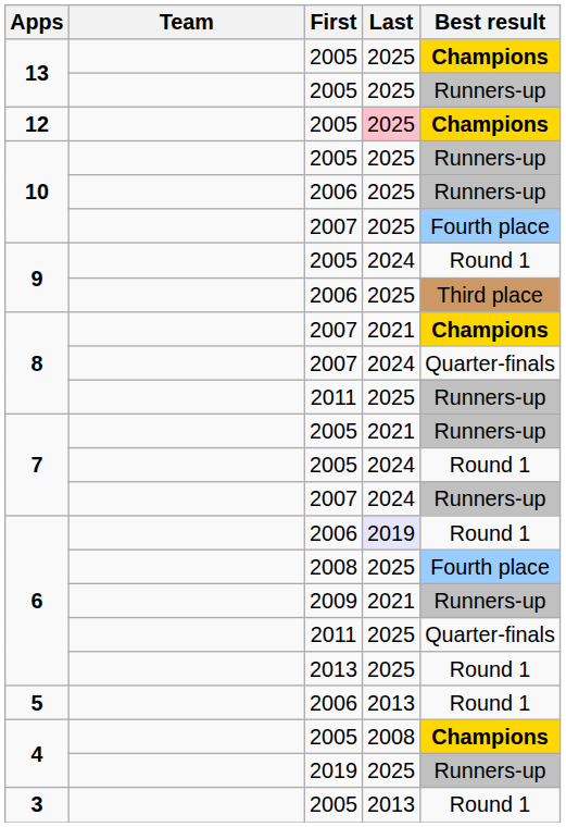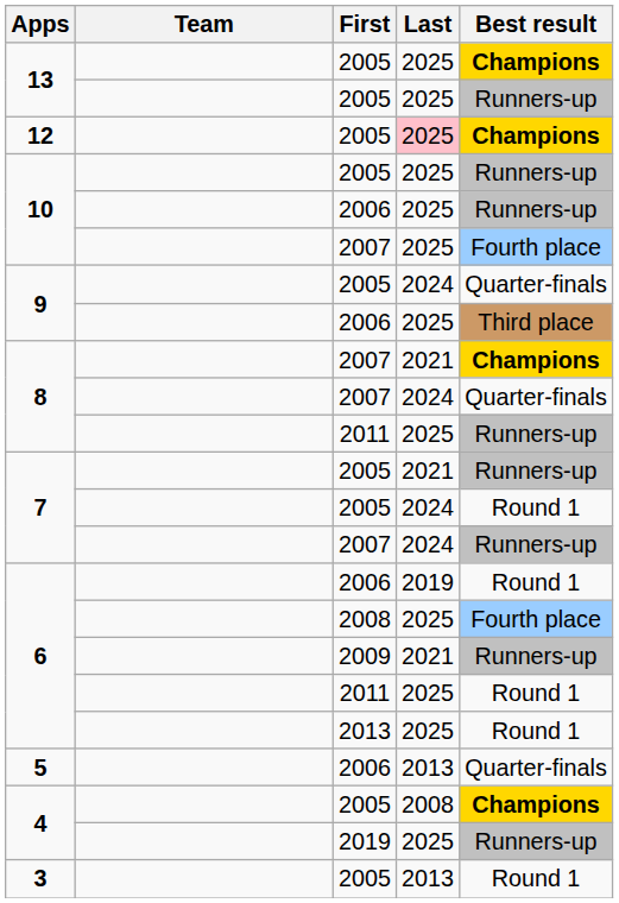9 / 2005 | Best result: Round 1 -> Quarter-finals
6 / 2006 | Last: lavender background -> no background
6 / 2011 | Best result: Quarter-finals -> Round 1
5 | Best result: Round 1 -> Quarter-finals
